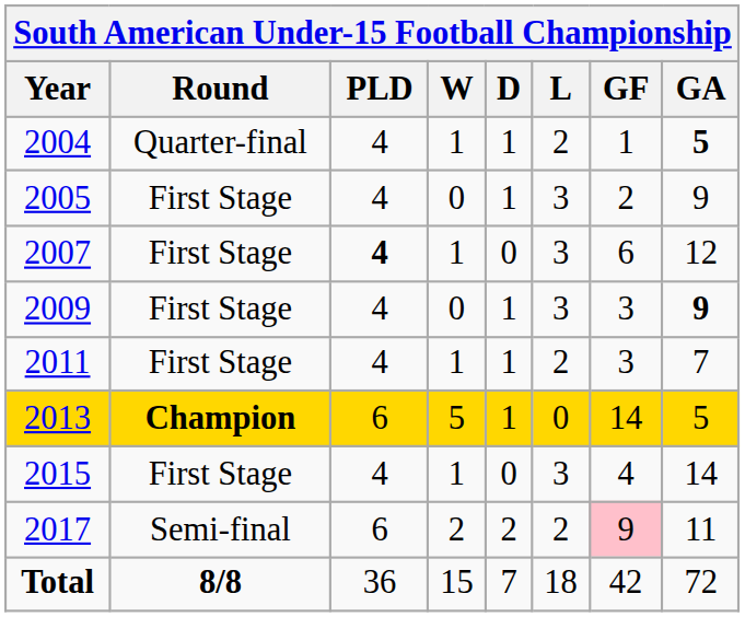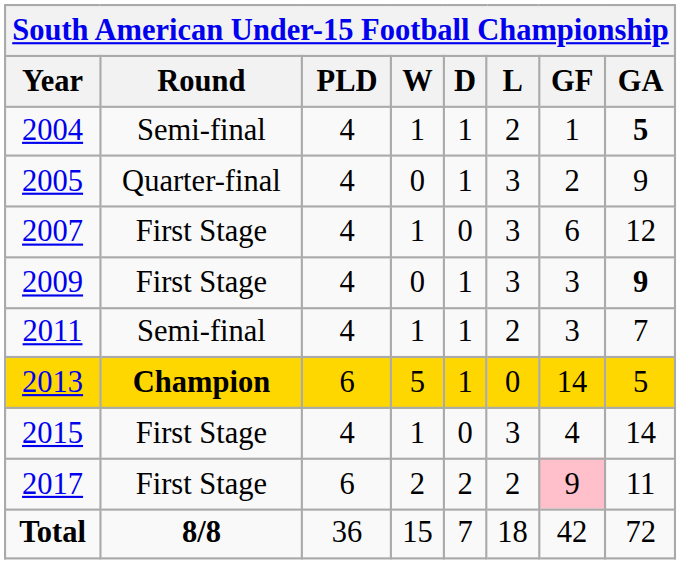2004 | Round: Quarter-final -> Semi-final
2005 | Round: First Stage -> Quarter-final
2007 | PLD: bold -> normal
2011 | Round: First Stage -> Semi-final
2017 | Round: Semi-final -> First Stage
